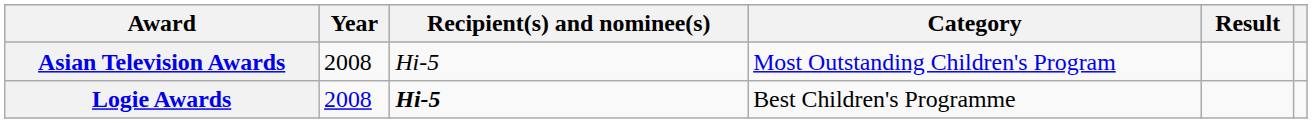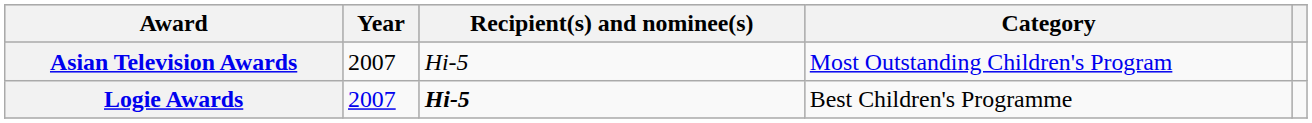- column: Result
Asian Television Awards | Year: 2008 -> 2007
Logie Awards | Year: 2008 -> 2007
